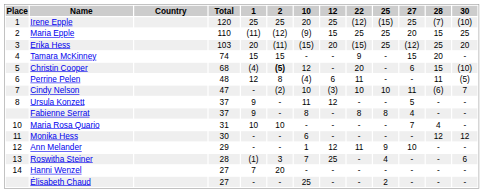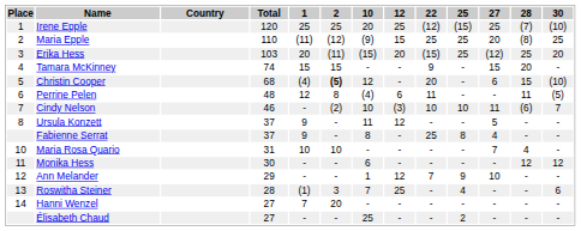Maria Epple | 28: 15 -> (8)
Cindy Nelson | Total: 47 -> 46
Fabienne Serrat | 22: 8 -> 25
Ann Melander | 22: 11 -> 7
